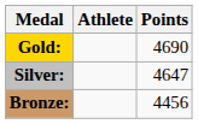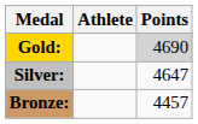Gold: | Points: no background -> lightgrey background
Bronze: | Points: 4456 -> 4457
